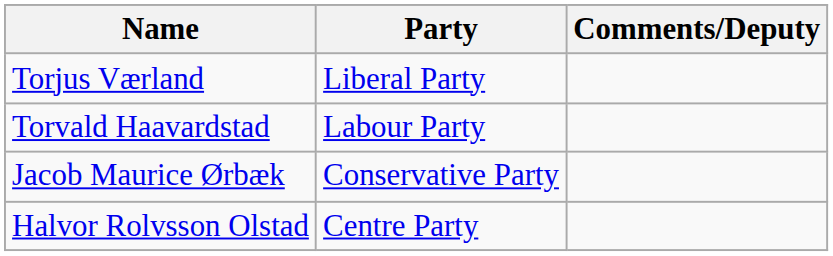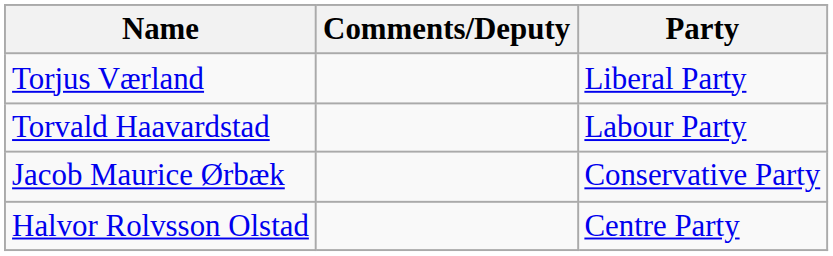columns swapped: Party <-> Comments/Deputy
